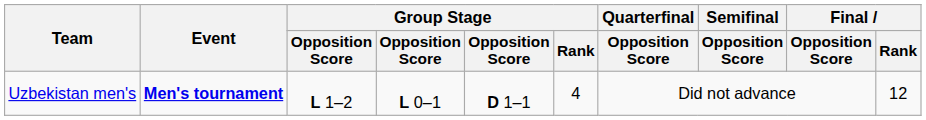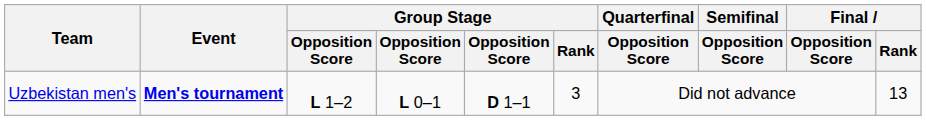Uzbekistan men's | Group Stage / Rank: 4 -> 3
Uzbekistan men's | Final / Rank: 12 -> 13
